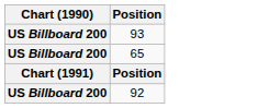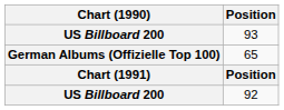65 | Chart (1990): US Billboard 200 -> German Albums (Offizielle Top 100)
